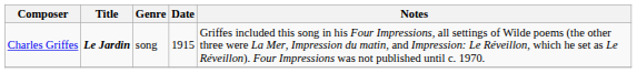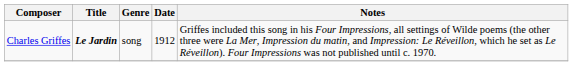Charles Griffes | Date: 1915 -> 1912
